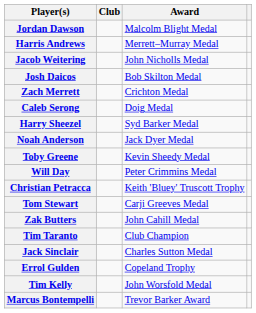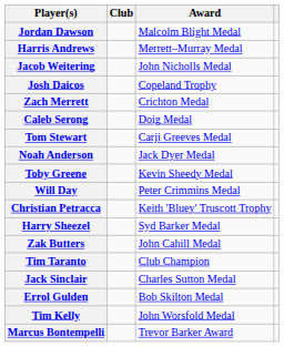Josh Daicos | Award: Bob Skilton Medal -> Copeland Trophy
rows swapped: Tom Stewart <-> Harry Sheezel
Errol Gulden | Award: Copeland Trophy -> Bob Skilton Medal
